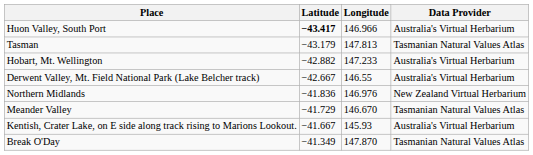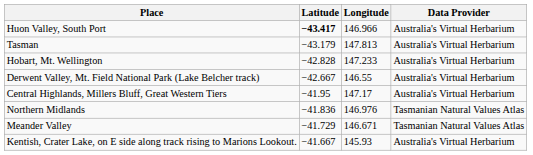Tasman | Data Provider: Tasmanian Natural Values Atlas -> Australia's Virtual Herbarium
Hobart, Mt. Wellington | Latitude: −42.882 -> −42.828
+ row: Central Highlands, Millers Bluff, Great Western Tiers | −41.95 | 147.17 | Australia's Virtual Herbarium
Northern Midlands | Data Provider: New Zealand Virtual Herbarium -> Tasmanian Natural Values Atlas
Meander Valley | Longitude: 146.670 -> 146.671
- row: Break O'Day | −41.349 | 147.870 | Tasmanian Natural Values Atlas
